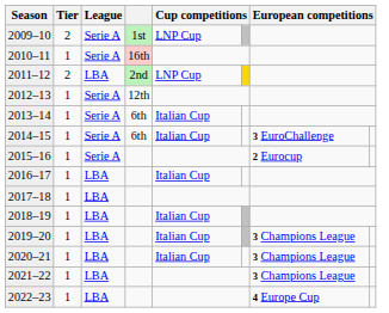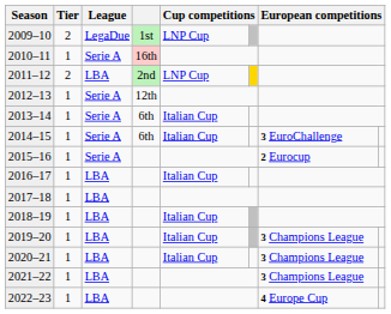2009–10 | League: Serie A -> LegaDue
